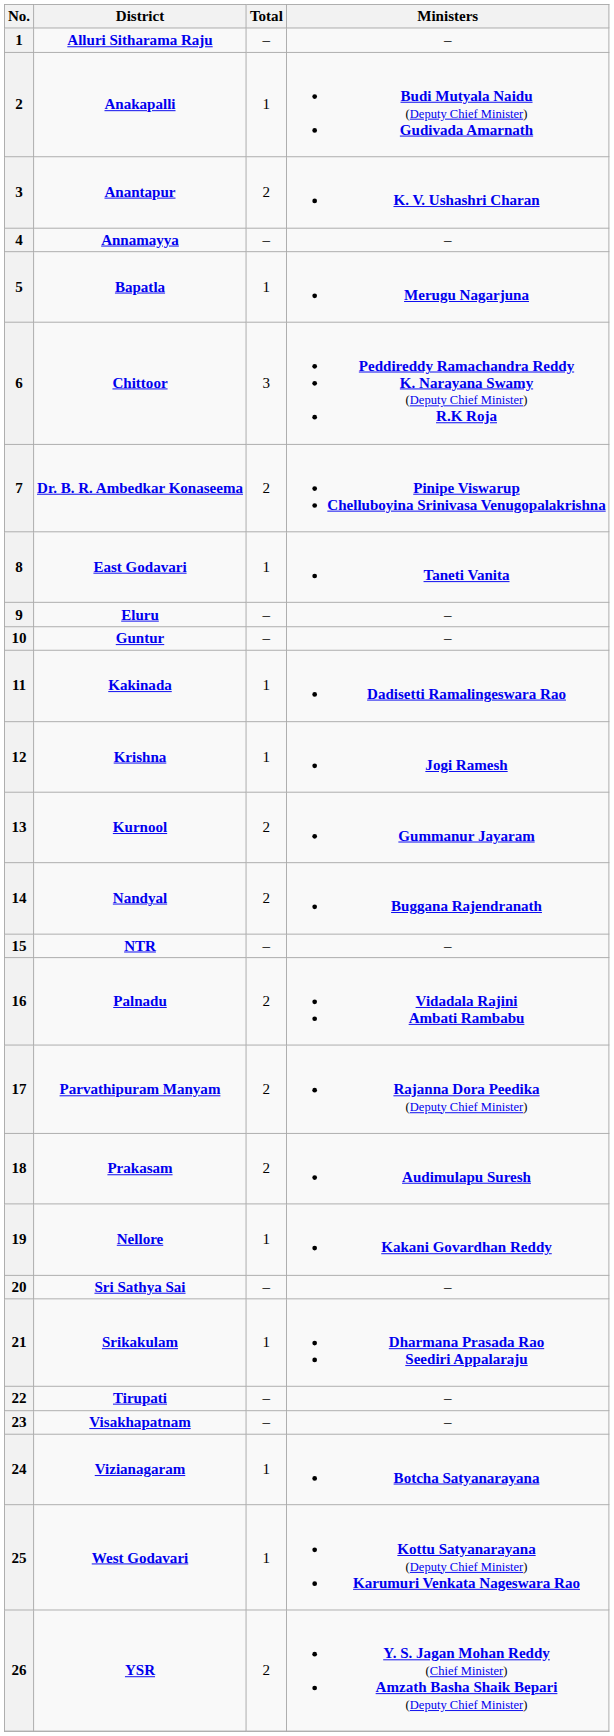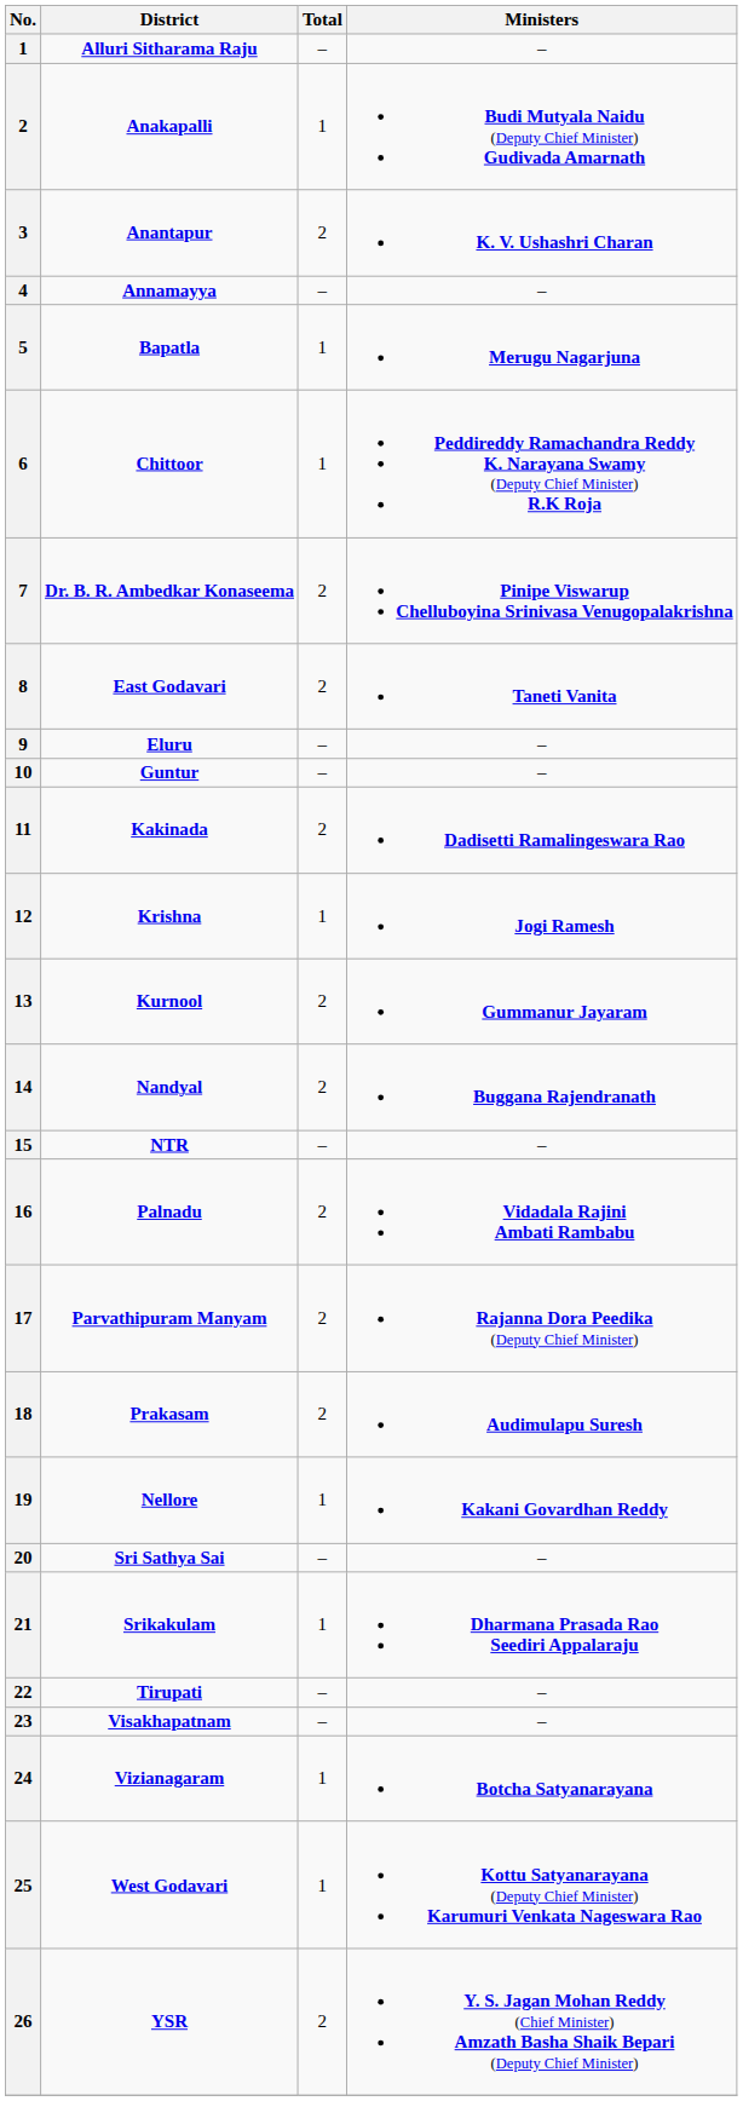Chittoor | Total: 3 -> 1
East Godavari | Total: 1 -> 2
Kakinada | Total: 1 -> 2
